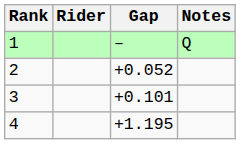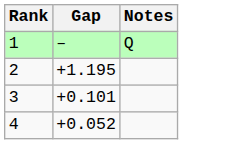- column: Rider
2 | Gap: +0.052 -> +1.195
4 | Gap: +1.195 -> +0.052
